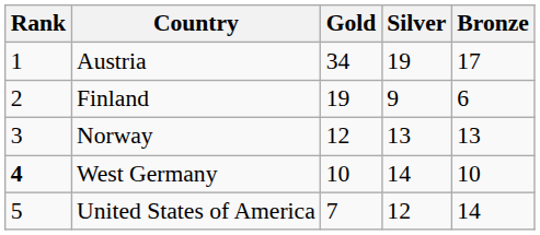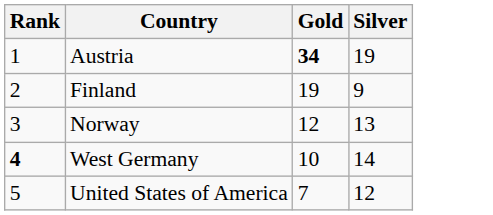- column: Bronze | 17 | 6 | 13 | 10 | 14
Austria | Gold: normal -> bold
